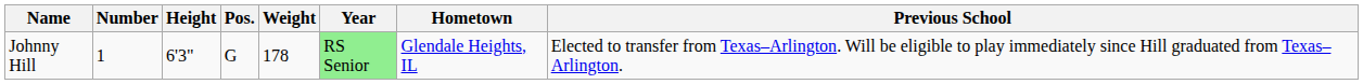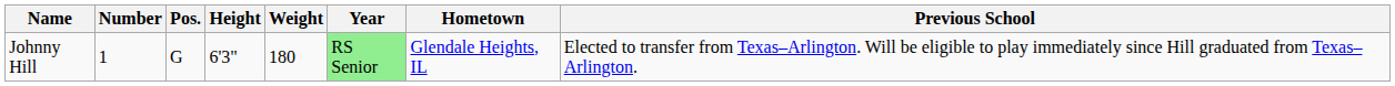columns swapped: Pos. <-> Height
Johnny Hill | Weight: 178 -> 180
